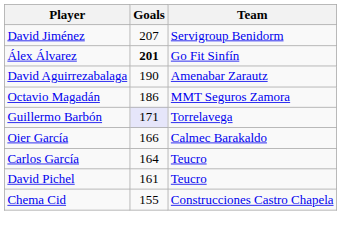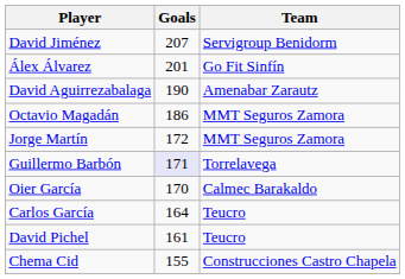Álex Álvarez | Goals: bold -> normal
+ row: Jorge Martín | 172 | MMT Seguros Zamora
Oier García | Goals: 166 -> 170
